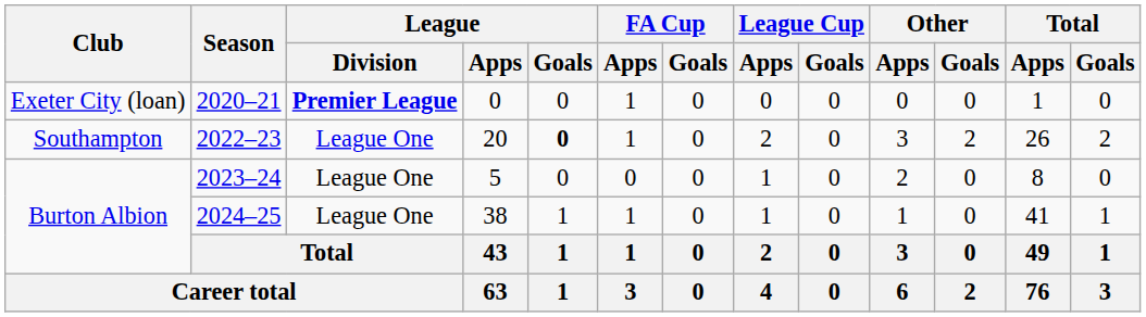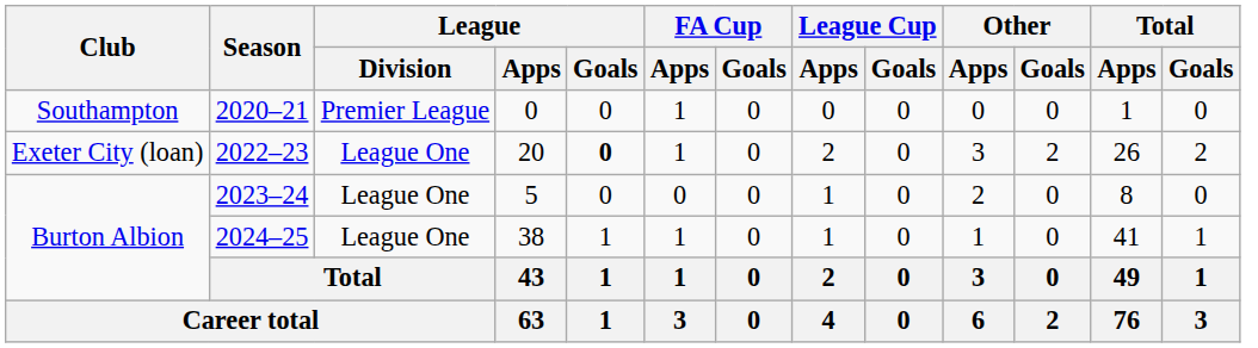2020–21 | Club: Exeter City (loan) -> Southampton
2020–21 | League / Division: bold -> normal
2022–23 | Club: Southampton -> Exeter City (loan)
